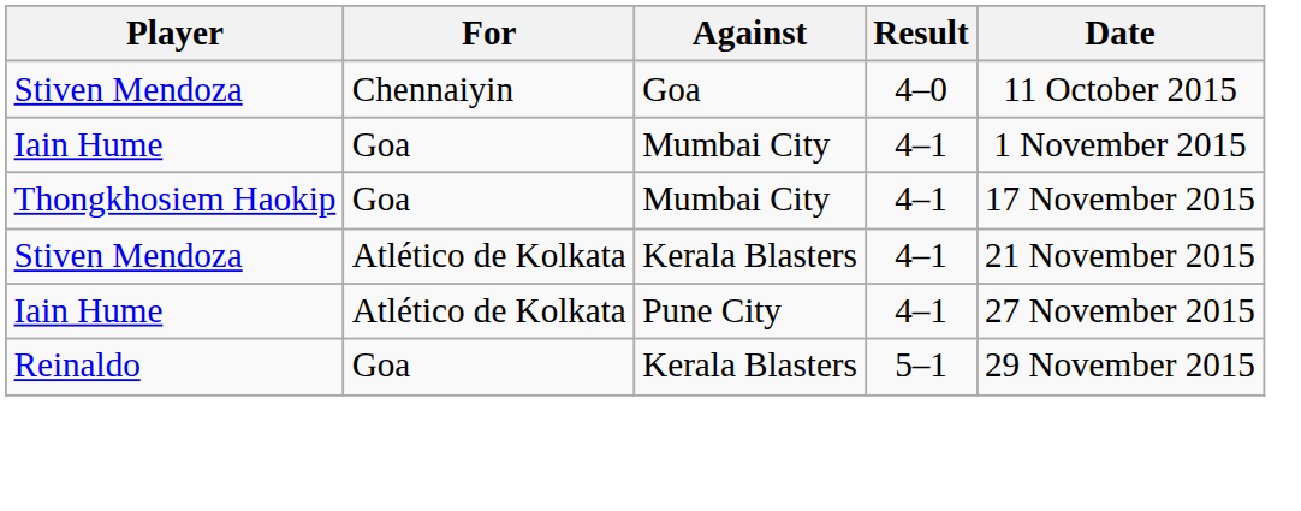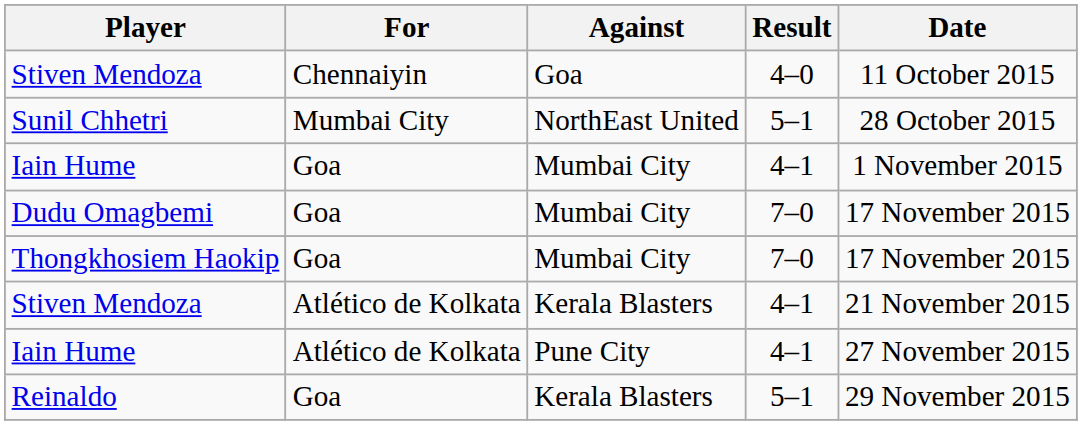+ row: Sunil Chhetri | Mumbai City | NorthEast United | 5–1 | 28 October 2015
+ row: Dudu Omagbemi | Goa | Mumbai City | 7–0 | 17 November 2015
Thongkhosiem Haokip | Result: 4–1 -> 7–0
